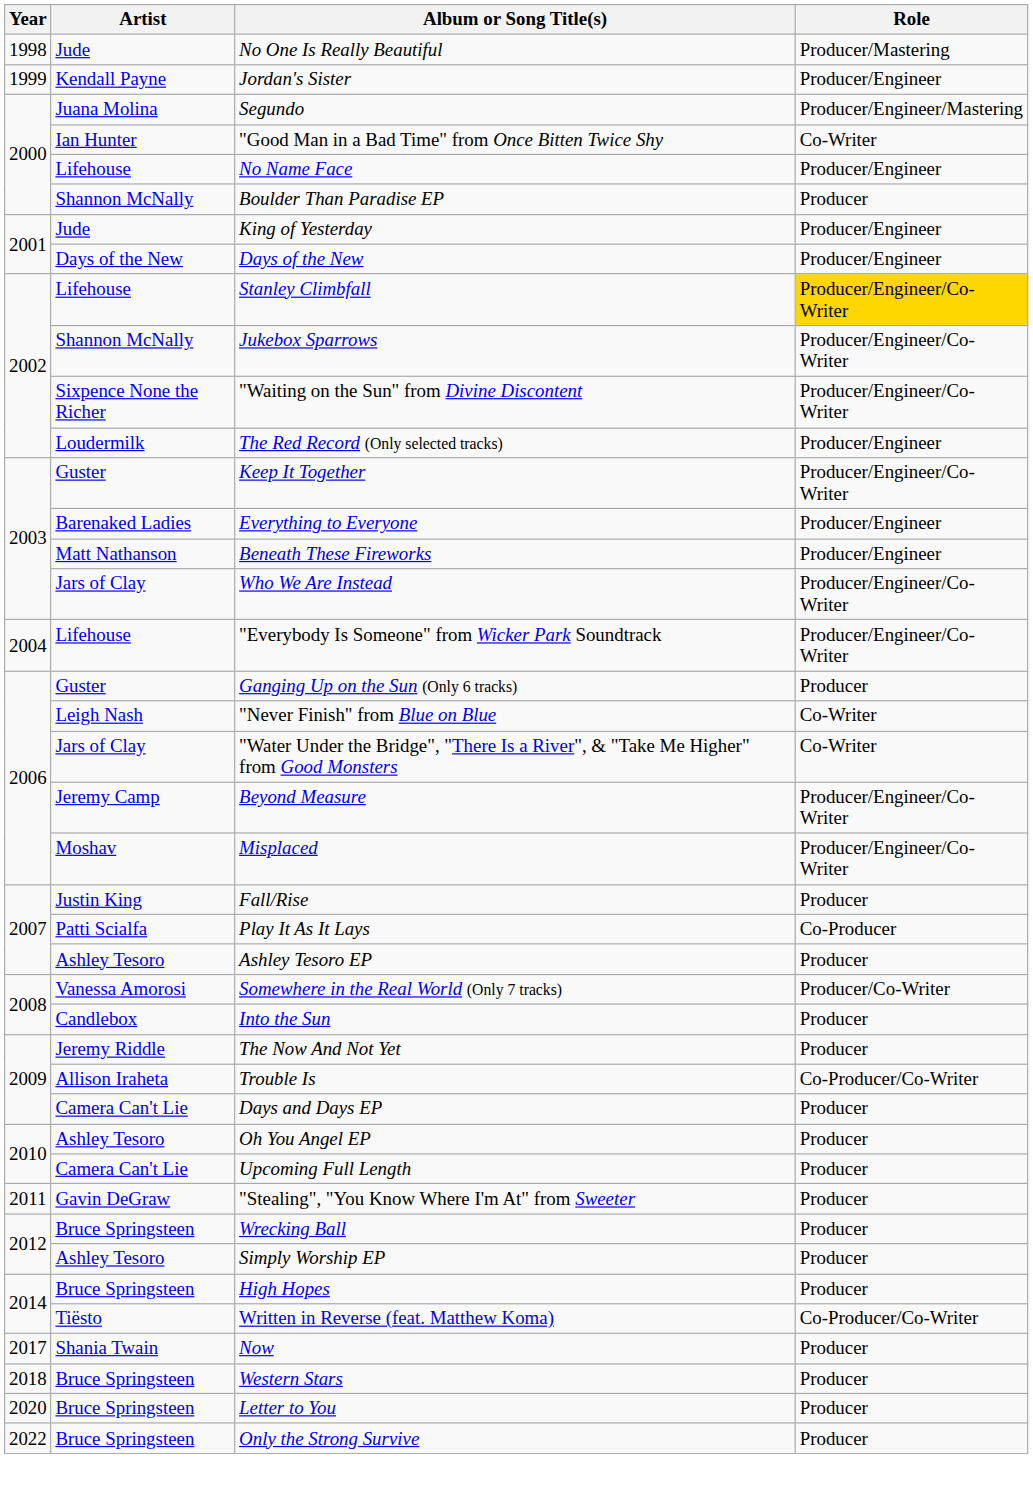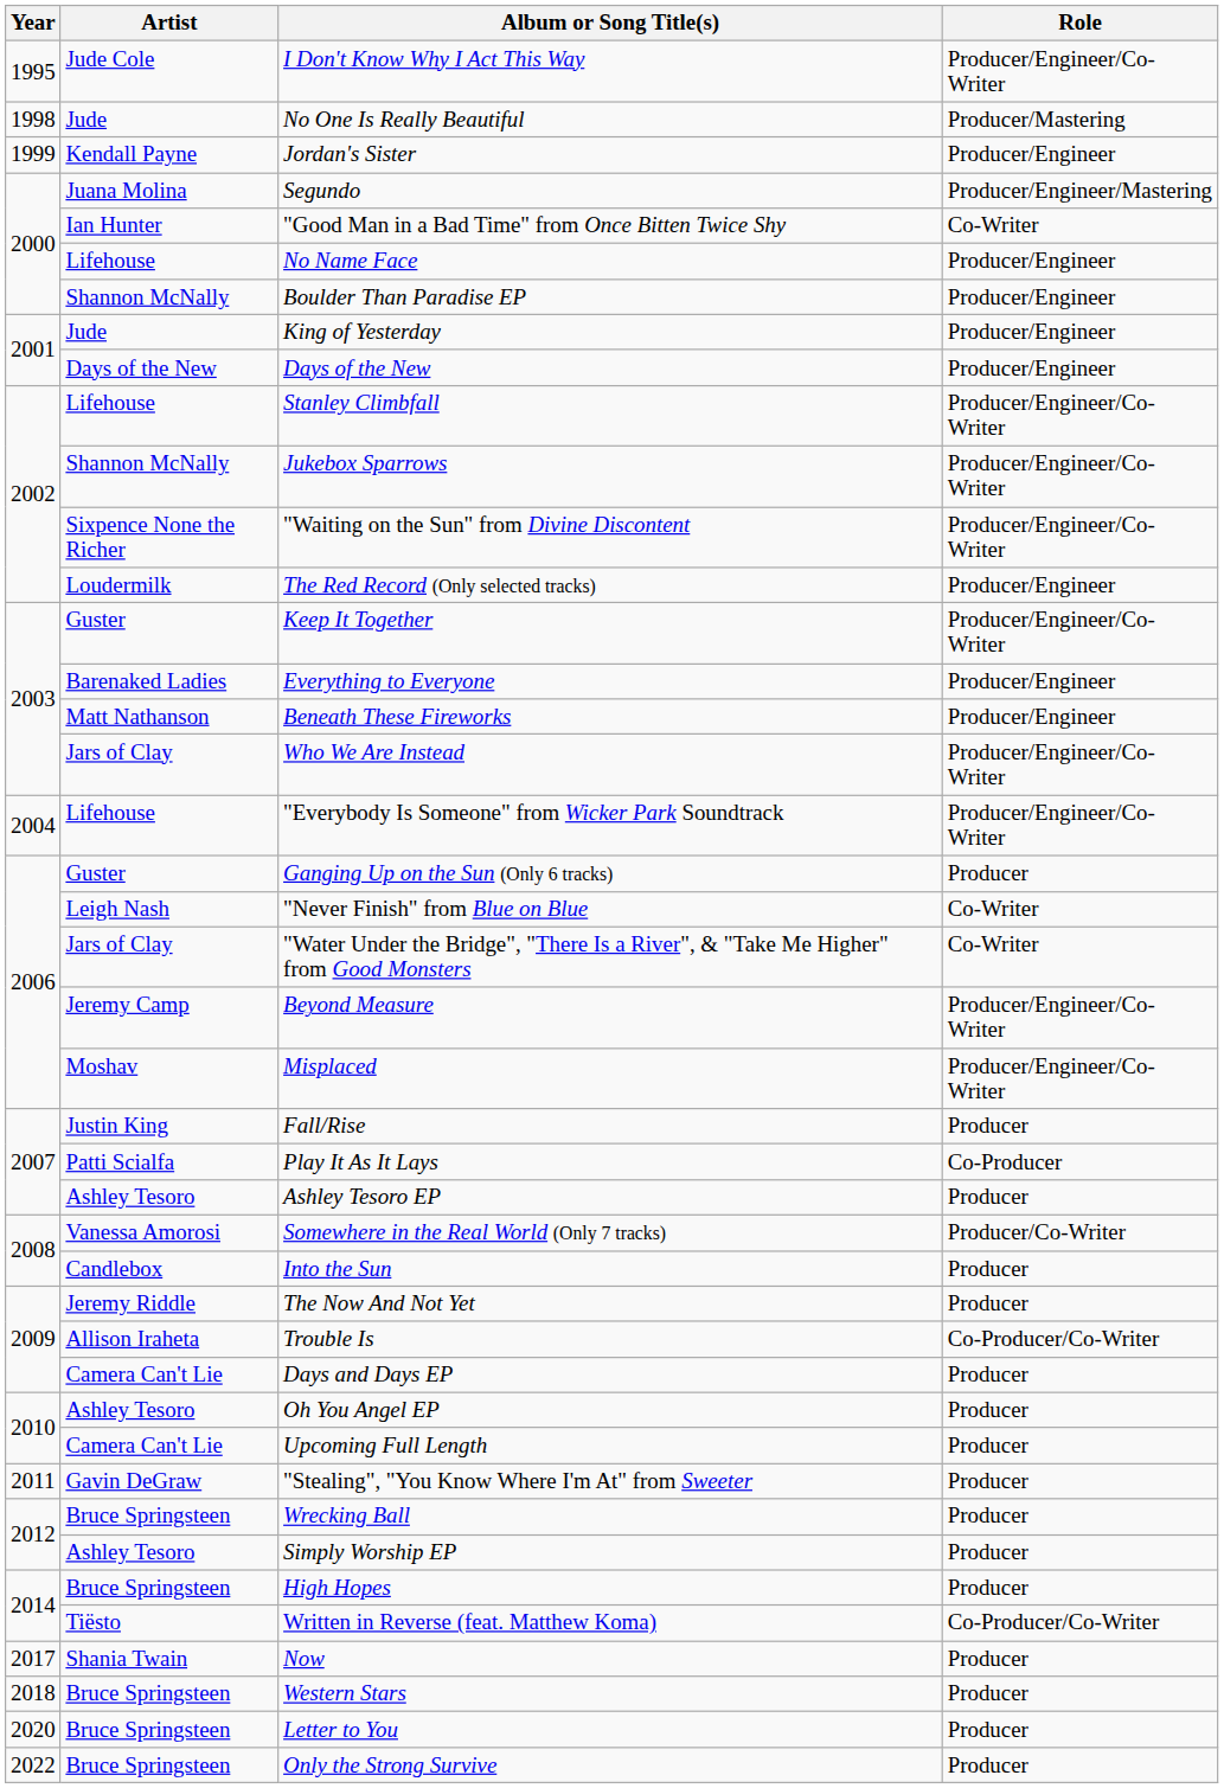+ row: 1995 | Jude Cole | I Don't Know Why I Act This Way | Producer/Engineer/Co-Writer
Boulder Than Paradise EP | Role: Producer -> Producer/Engineer
Stanley Climbfall | Role: gold background -> no background
